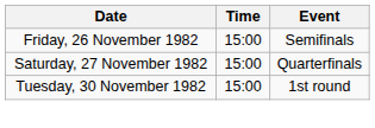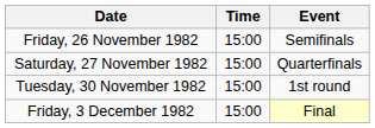+ row: Friday, 3 December 1982 | 15:00 | Final
